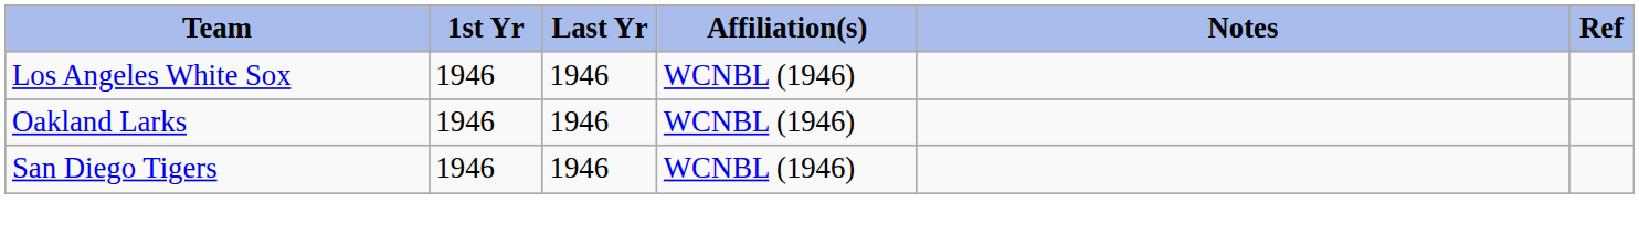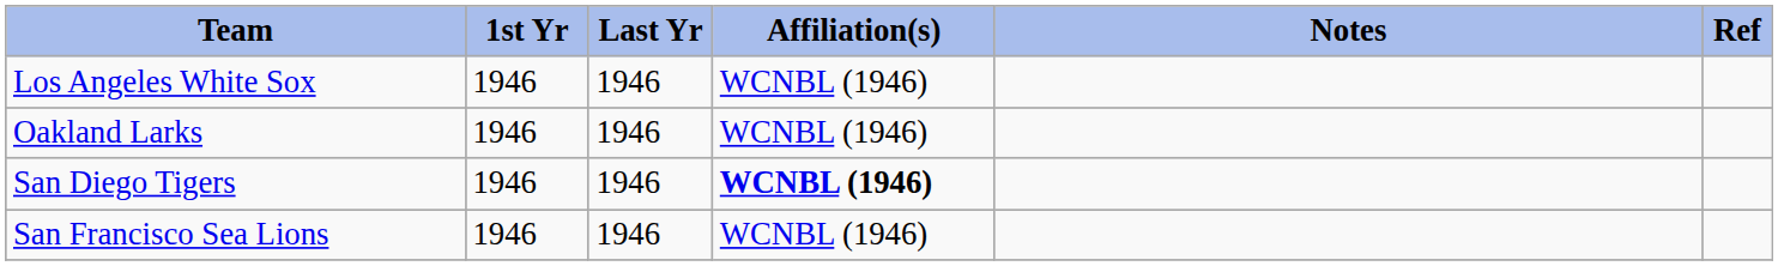San Diego Tigers | Affiliation(s): normal -> bold
+ row: San Francisco Sea Lions | 1946 | 1946 | WCNBL (1946)
